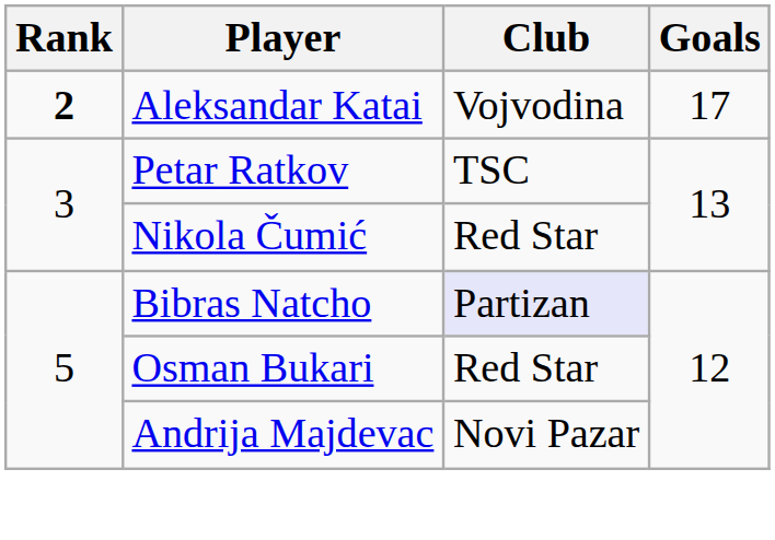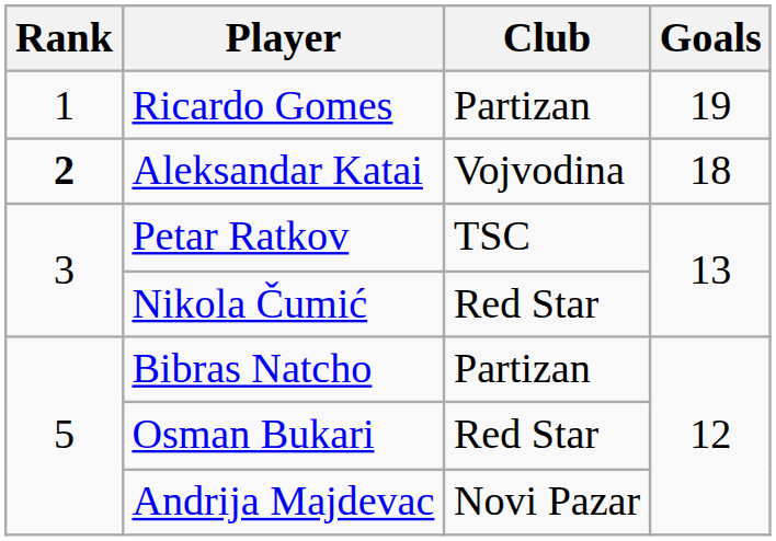+ row: 1 | Ricardo Gomes | Partizan | 19
Aleksandar Katai | Goals: 17 -> 18
Bibras Natcho | Club: lavender background -> no background
